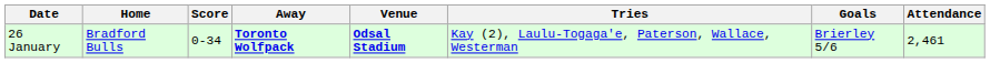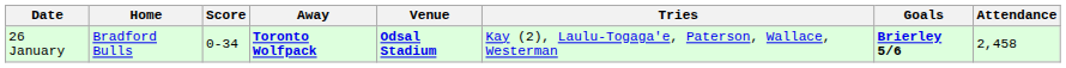26 January | Goals: normal -> bold
26 January | Attendance: 2,461 -> 2,458
